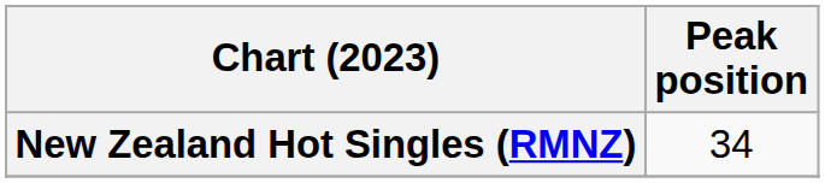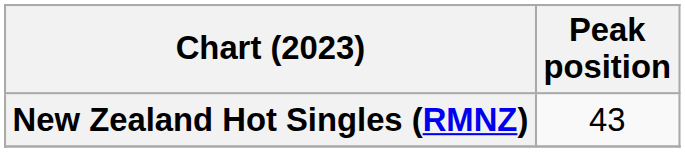New Zealand Hot Singles (RMNZ) | Peak position: 34 -> 43
